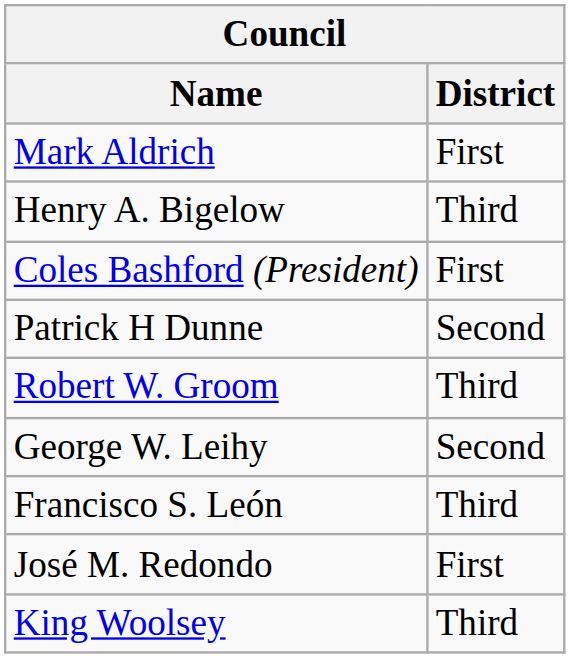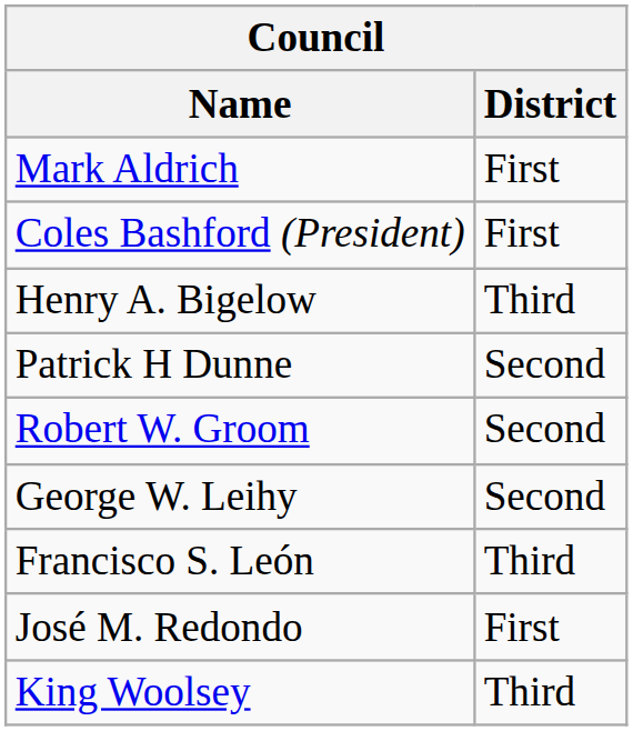rows swapped: Coles Bashford (President) <-> Henry A. Bigelow
Robert W. Groom | District: Third -> Second
